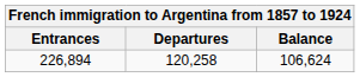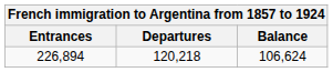226,894 | Departures: 120,258 -> 120,218
